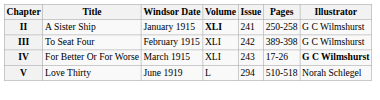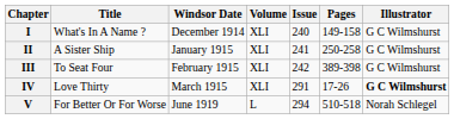+ row: I | What's In A Name ? | December 1914 | XLI | 240 | 149-158 | G C Wilmshurst
II | Volume: bold -> normal
IV | Title: For Better Or For Worse -> Love Thirty
IV | Issue: 243 -> 291
V | Title: Love Thirty -> For Better Or For Worse
